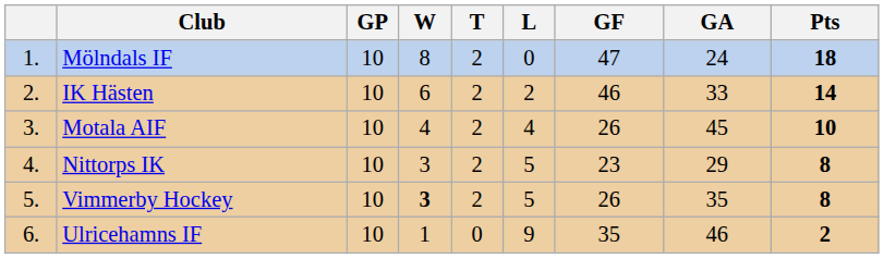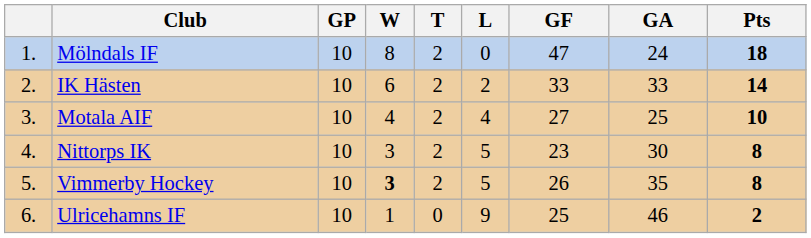IK Hästen | GF: 46 -> 33
Motala AIF | GF: 26 -> 27
Motala AIF | GA: 45 -> 25
Nittorps IK | GA: 29 -> 30
Ulricehamns IF | GF: 35 -> 25
